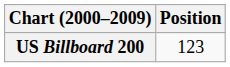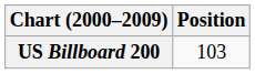US Billboard 200 | Position: 123 -> 103
